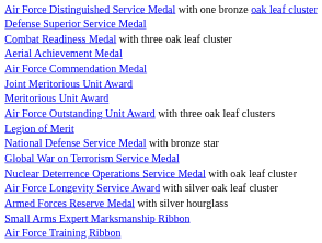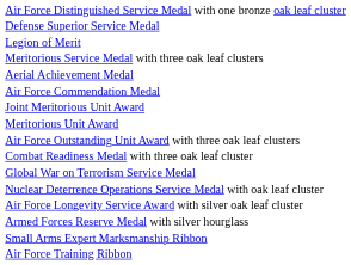rows swapped: Legion of Merit <-> Combat Readiness Medal with three oak leaf cluster
+ row: Meritorious Service Medal with three oak leaf clusters
- row: National Defense Service Medal with bronze star
